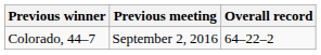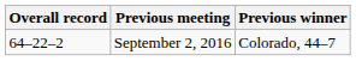columns swapped: Overall record <-> Previous winner
